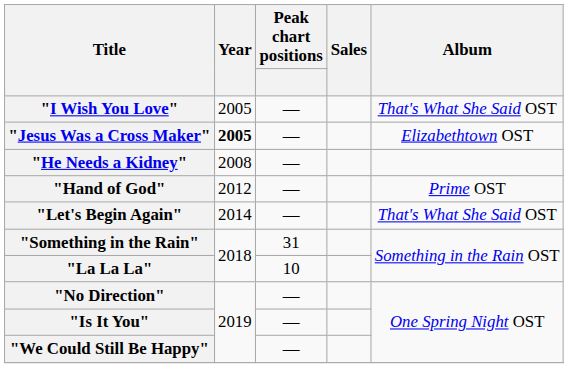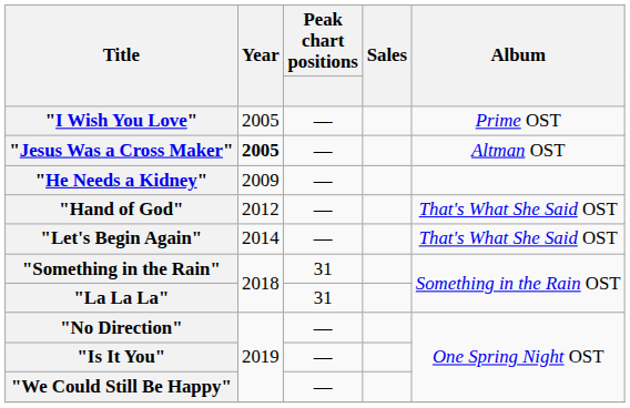"I Wish You Love" | Album: That's What She Said OST -> Prime OST
"Jesus Was a Cross Maker" | Album: Elizabethtown OST -> Altman OST
"He Needs a Kidney" | Year: 2008 -> 2009
"Hand of God" | Album: Prime OST -> That's What She Said OST
"La La La" | Peak chart positions: 10 -> 31
